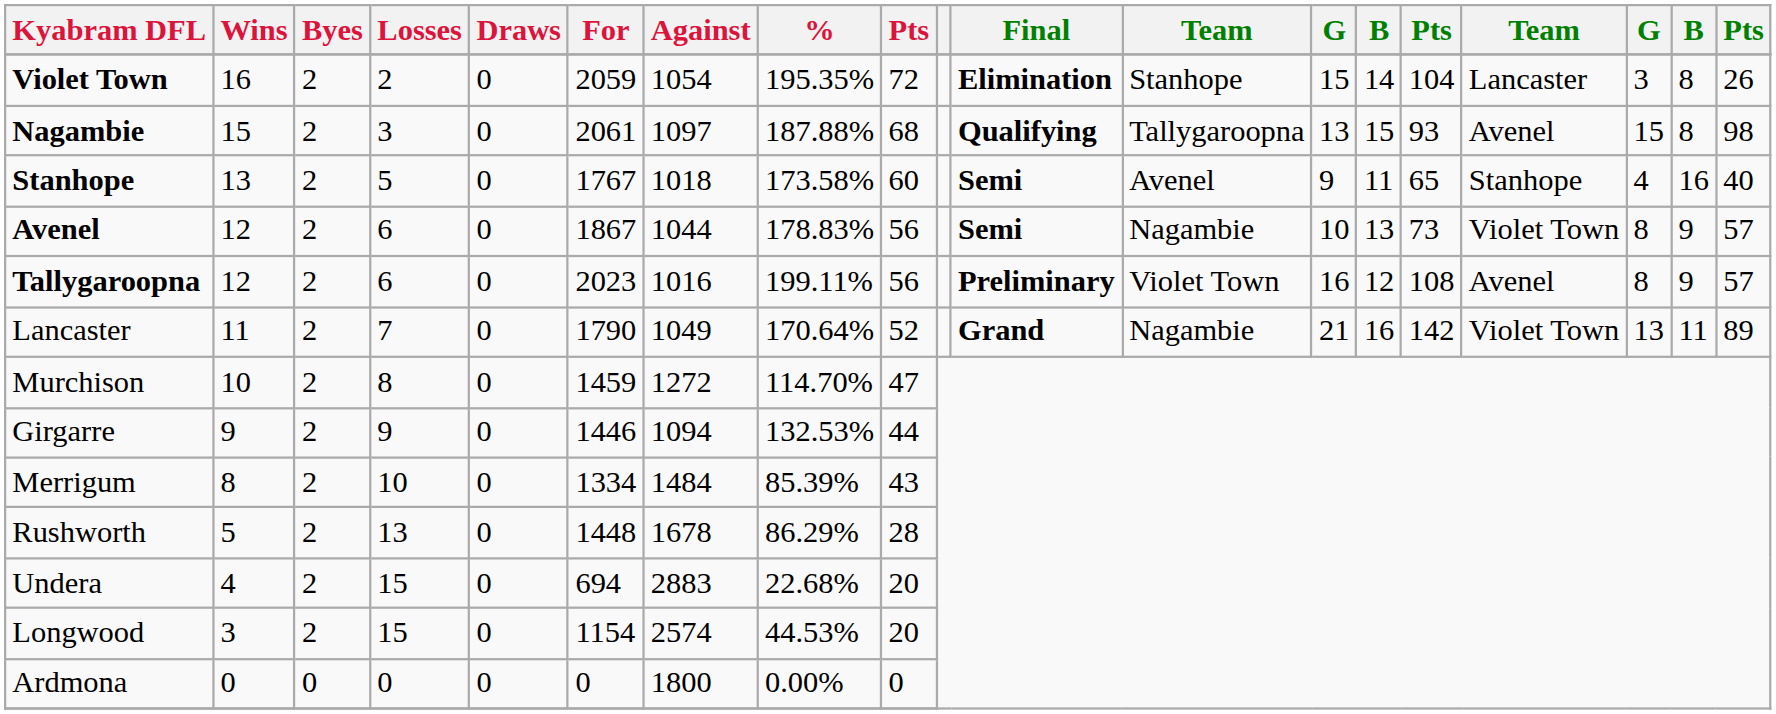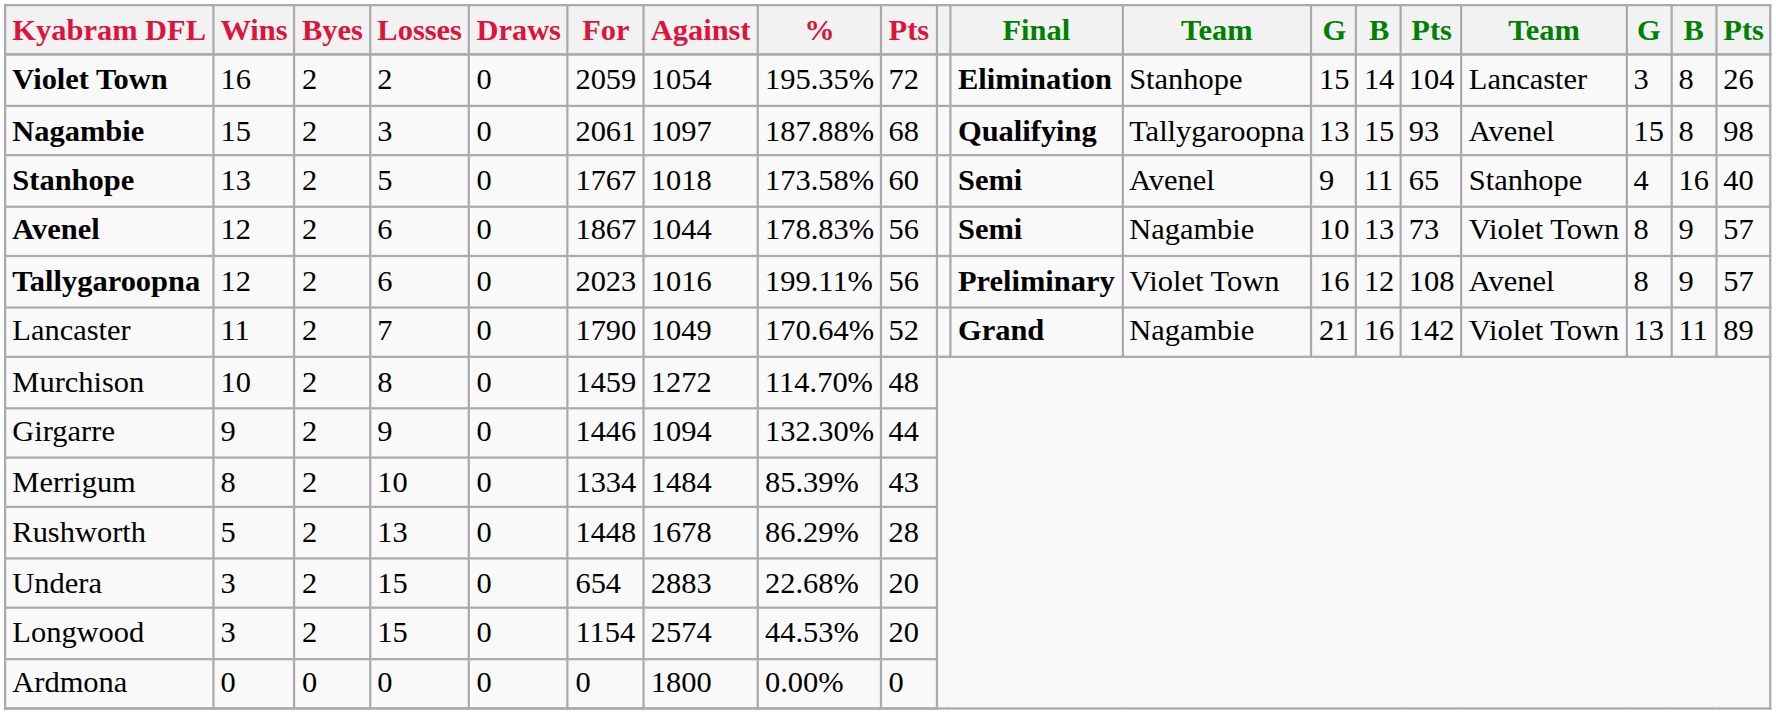Murchison | column 9: 47 -> 48
Girgarre | %: 132.53% -> 132.30%
Undera | Wins: 4 -> 3
Undera | For: 694 -> 654
